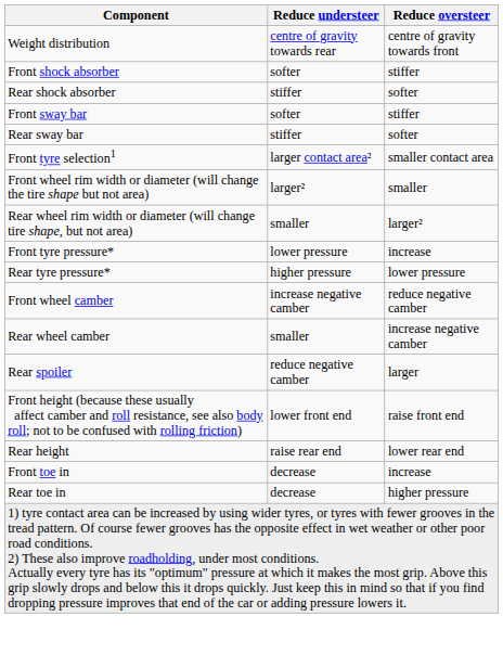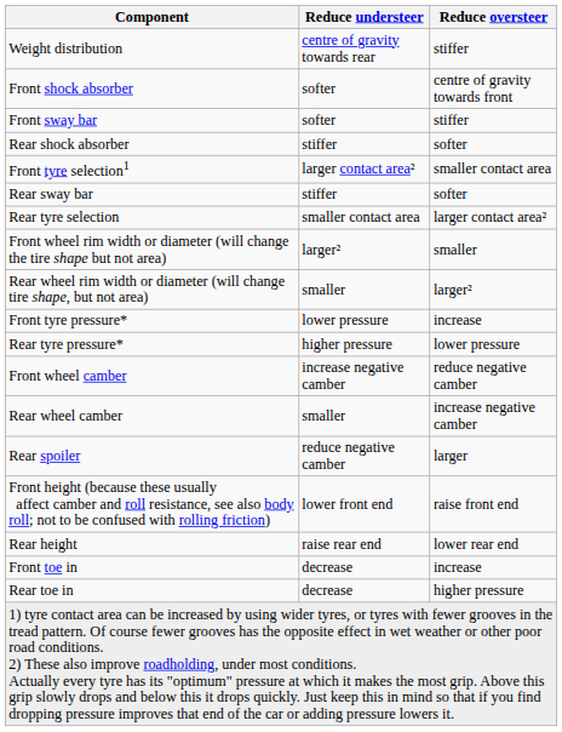Weight distribution | Reduce oversteer: centre of gravity towards front -> stiffer
Front shock absorber | Reduce oversteer: stiffer -> centre of gravity towards front
rows swapped: Rear shock absorber <-> Front sway bar
rows swapped: Rear sway bar <-> Front tyre selection1
+ row: Rear tyre selection | smaller contact area | larger contact area²
